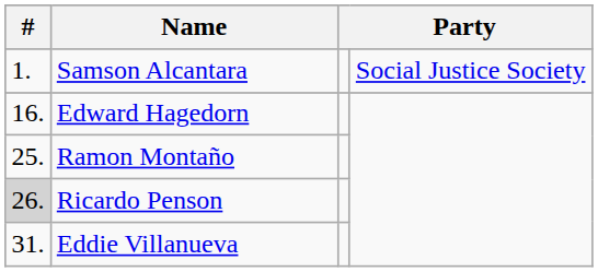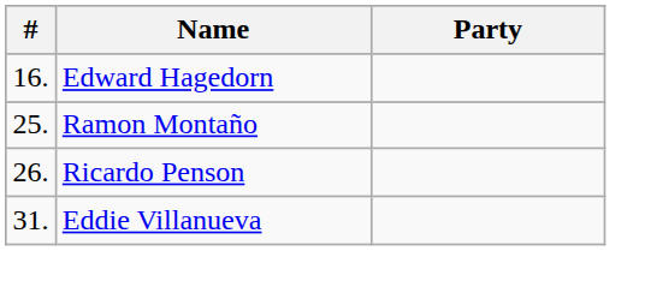- row: 1. | Samson Alcantara | Social Justice Society
Ricardo Penson | #: lightgrey background -> no background
